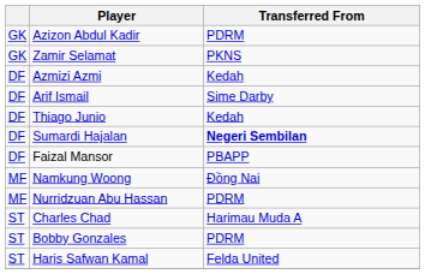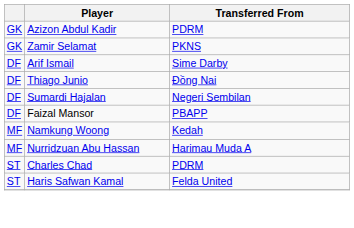- row: DF | Azmizi Azmi | Kedah
Thiago Junio | Transferred From: Kedah -> Đồng Nai
Sumardi Hajalan | Transferred From: bold -> normal
Namkung Woong | Transferred From: Đồng Nai -> Kedah
Nurridzuan Abu Hassan | Transferred From: PDRM -> Harimau Muda A
Charles Chad | Transferred From: Harimau Muda A -> PDRM
- row: ST | Bobby Gonzales | PDRM
